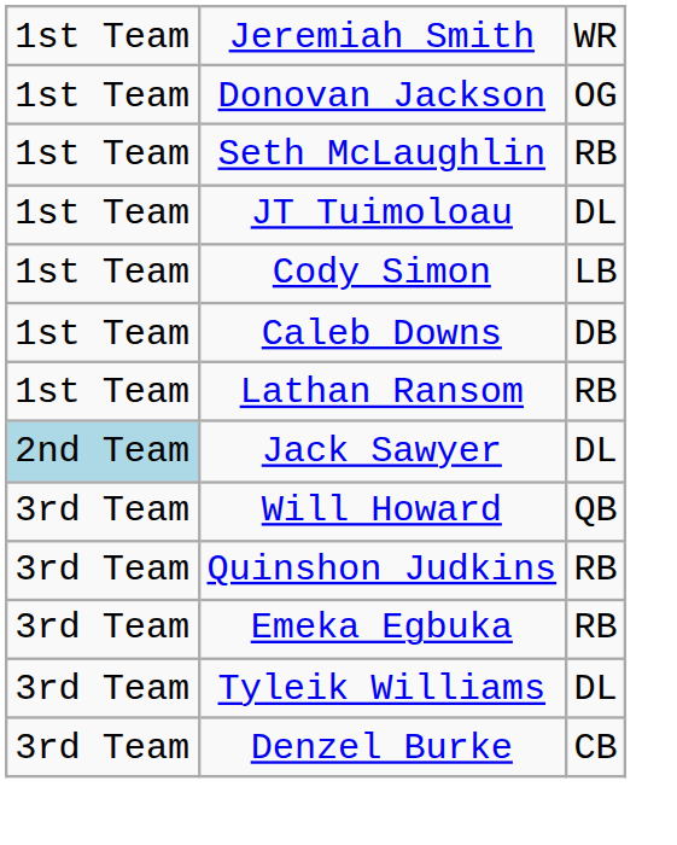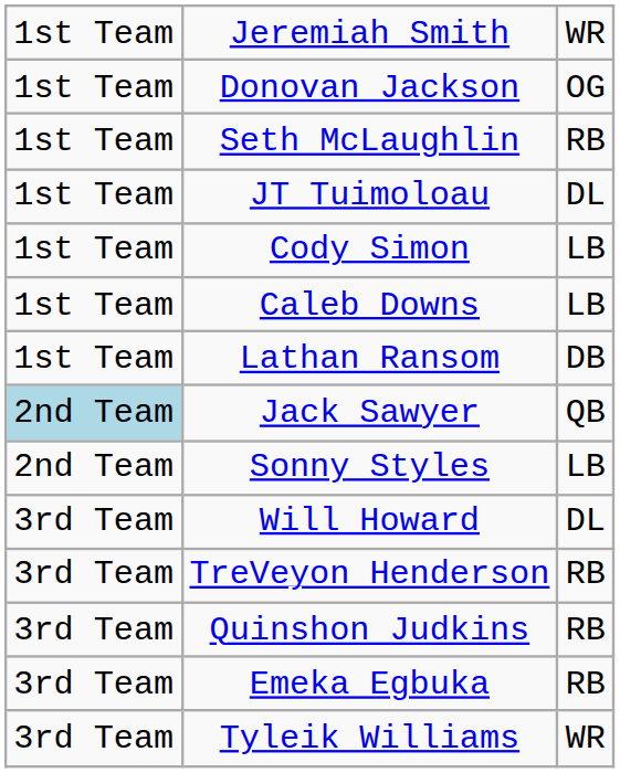Caleb Downs | column 3: DB -> LB
Lathan Ransom | column 3: RB -> DB
Jack Sawyer | column 3: DL -> QB
+ row: 2nd Team | Sonny Styles | LB
Will Howard | column 3: QB -> DL
+ row: 3rd Team | TreVeyon Henderson | RB
Tyleik Williams | column 3: DL -> WR
- row: 3rd Team | Denzel Burke | CB
